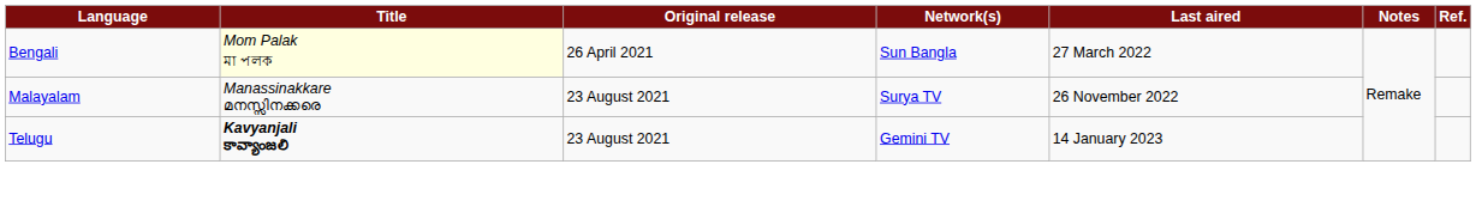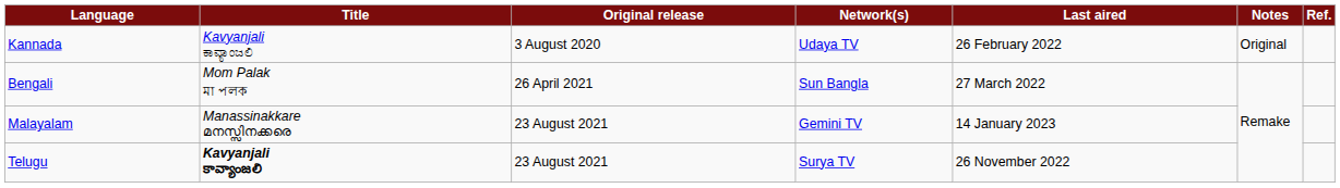+ row: Kannada | Kavyanjali ಕಾವ್ಯಾಂಜಲಿ | 3 August 2020 | Udaya TV | 26 February 2022 | Original
Bengali | Title: lightyellow background -> no background
Malayalam | Network(s): Surya TV -> Gemini TV
Malayalam | Last aired: 26 November 2022 -> 14 January 2023
Telugu | Network(s): Gemini TV -> Surya TV
Telugu | Last aired: 14 January 2023 -> 26 November 2022
